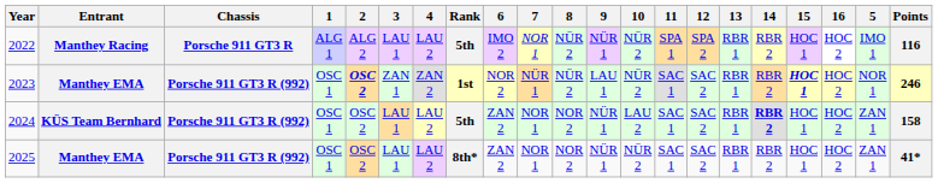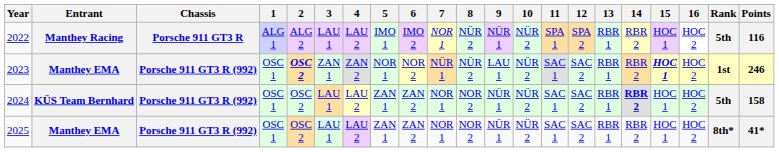columns swapped: 5 <-> Rank
2024 | 10: LAU 2 -> NÜR 2
